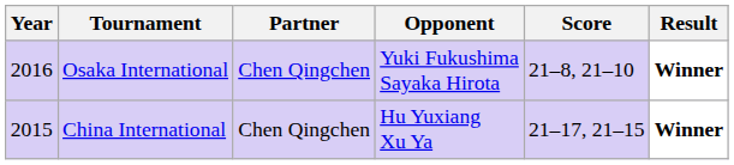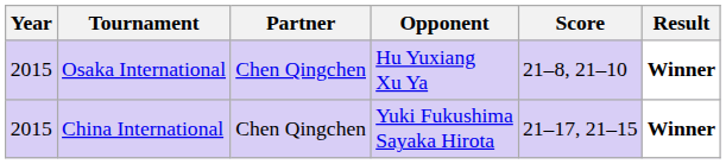Osaka International | Year: 2016 -> 2015
Osaka International | Opponent: Yuki Fukushima Sayaka Hirota -> Hu Yuxiang Xu Ya
China International | Opponent: Hu Yuxiang Xu Ya -> Yuki Fukushima Sayaka Hirota
